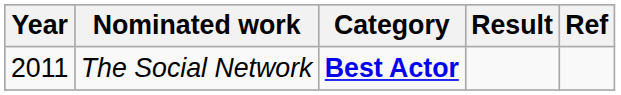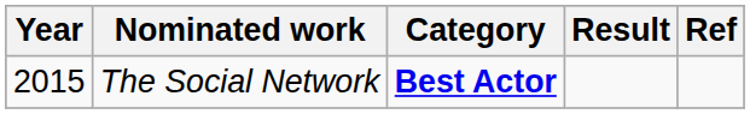The Social Network | Year: 2011 -> 2015
